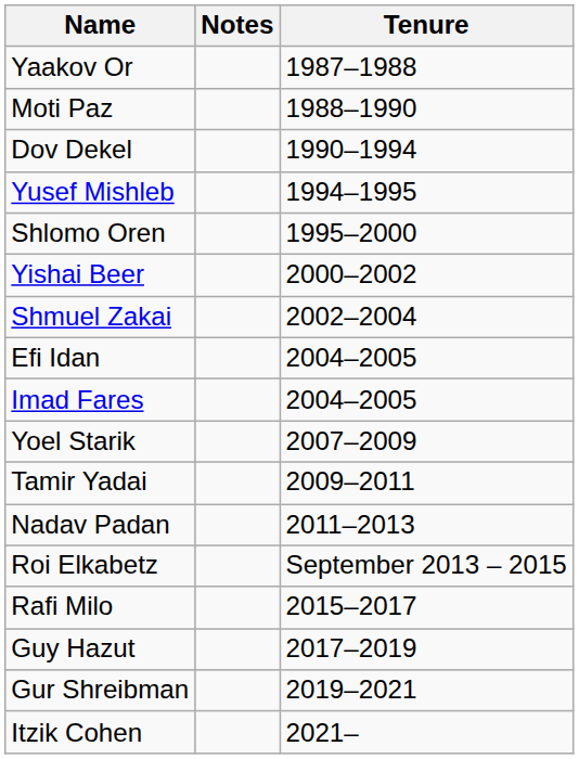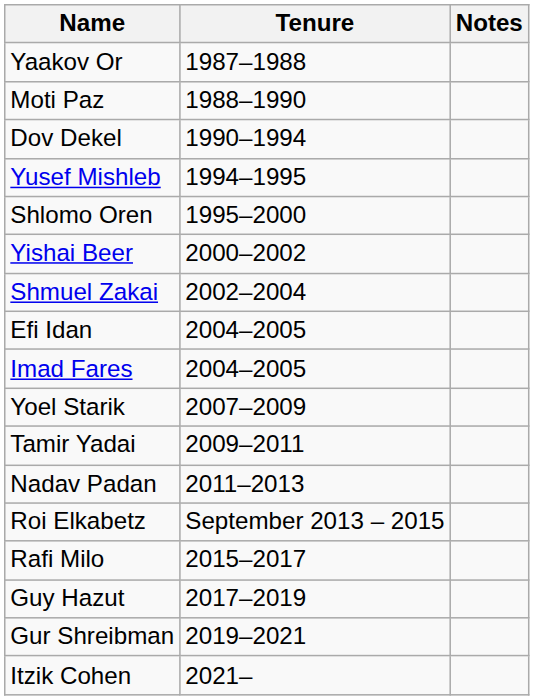columns swapped: Tenure <-> Notes
